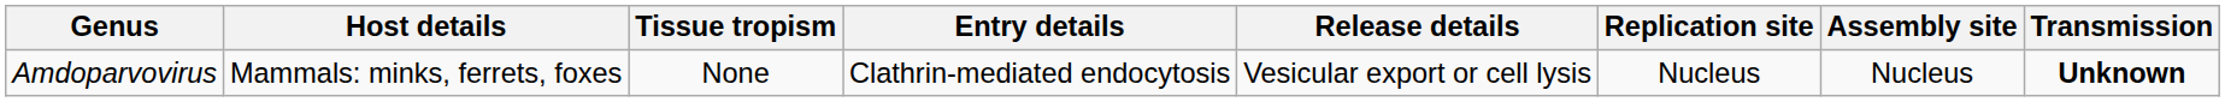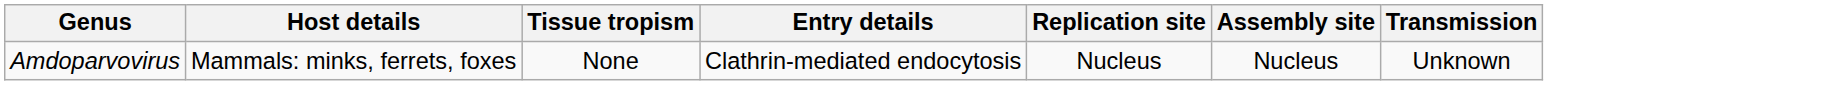- column: Release details | Vesicular export or cell lysis
Amdoparvovirus | Transmission: bold -> normal
